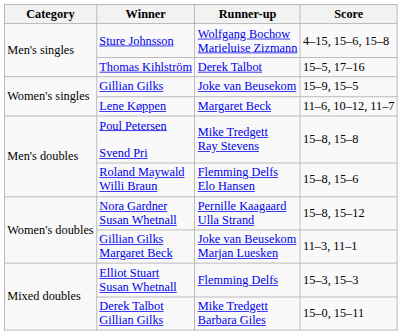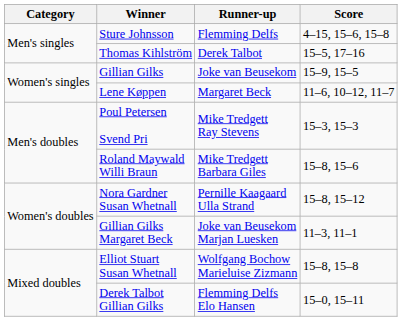Sture Johnsson | Runner-up: Wolfgang Bochow Marieluise Zizmann -> Flemming Delfs
Poul Petersen Svend Pri | Score: 15–8, 15–8 -> 15–3, 15–3
Roland Maywald Willi Braun | Runner-up: Flemming Delfs Elo Hansen -> Mike Tredgett Barbara Giles
Elliot Stuart Susan Whetnall | Runner-up: Flemming Delfs -> Wolfgang Bochow Marieluise Zizmann
Elliot Stuart Susan Whetnall | Score: 15–3, 15–3 -> 15–8, 15–8
Derek Talbot Gillian Gilks | Runner-up: Mike Tredgett Barbara Giles -> Flemming Delfs Elo Hansen
